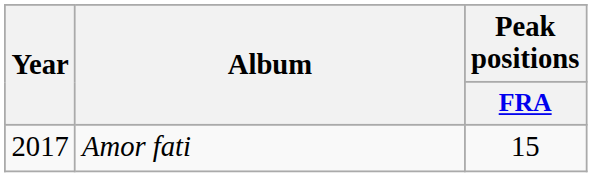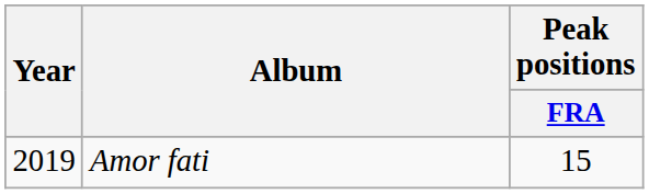Amor fati | Year: 2017 -> 2019
